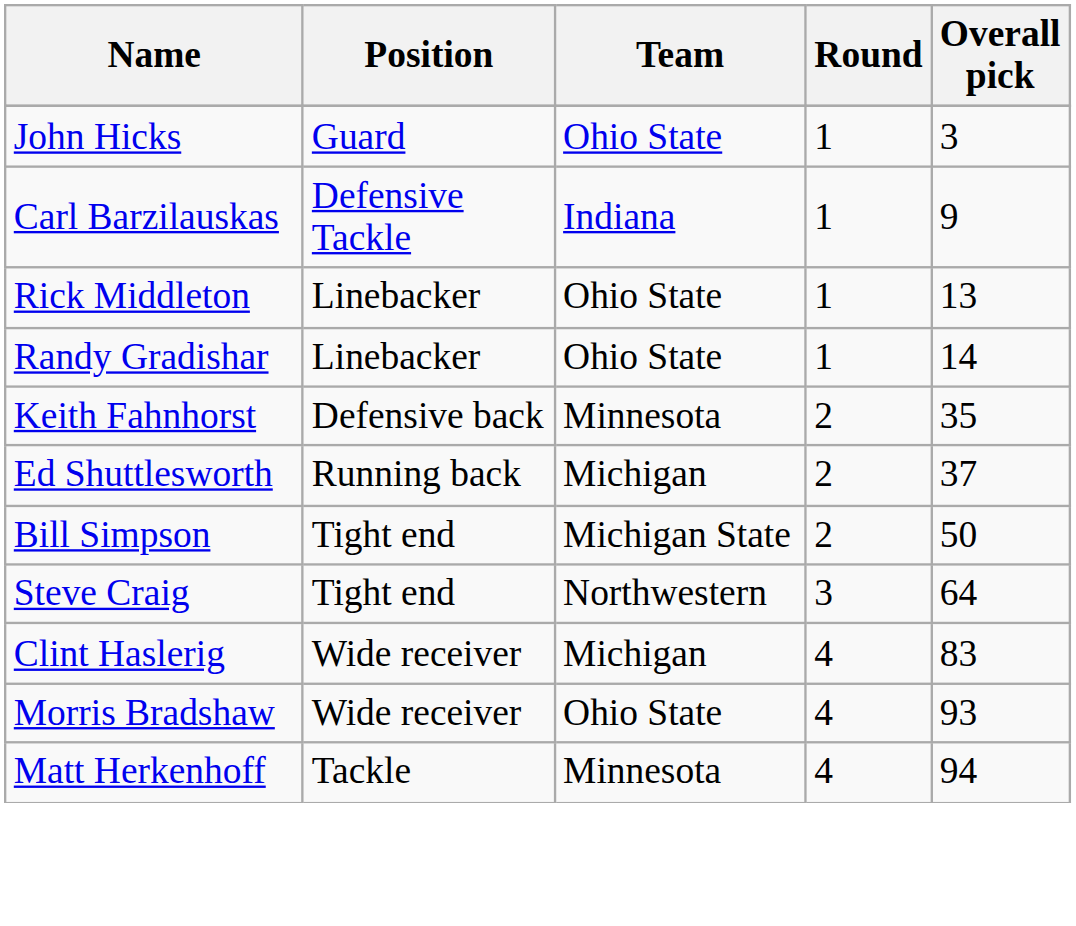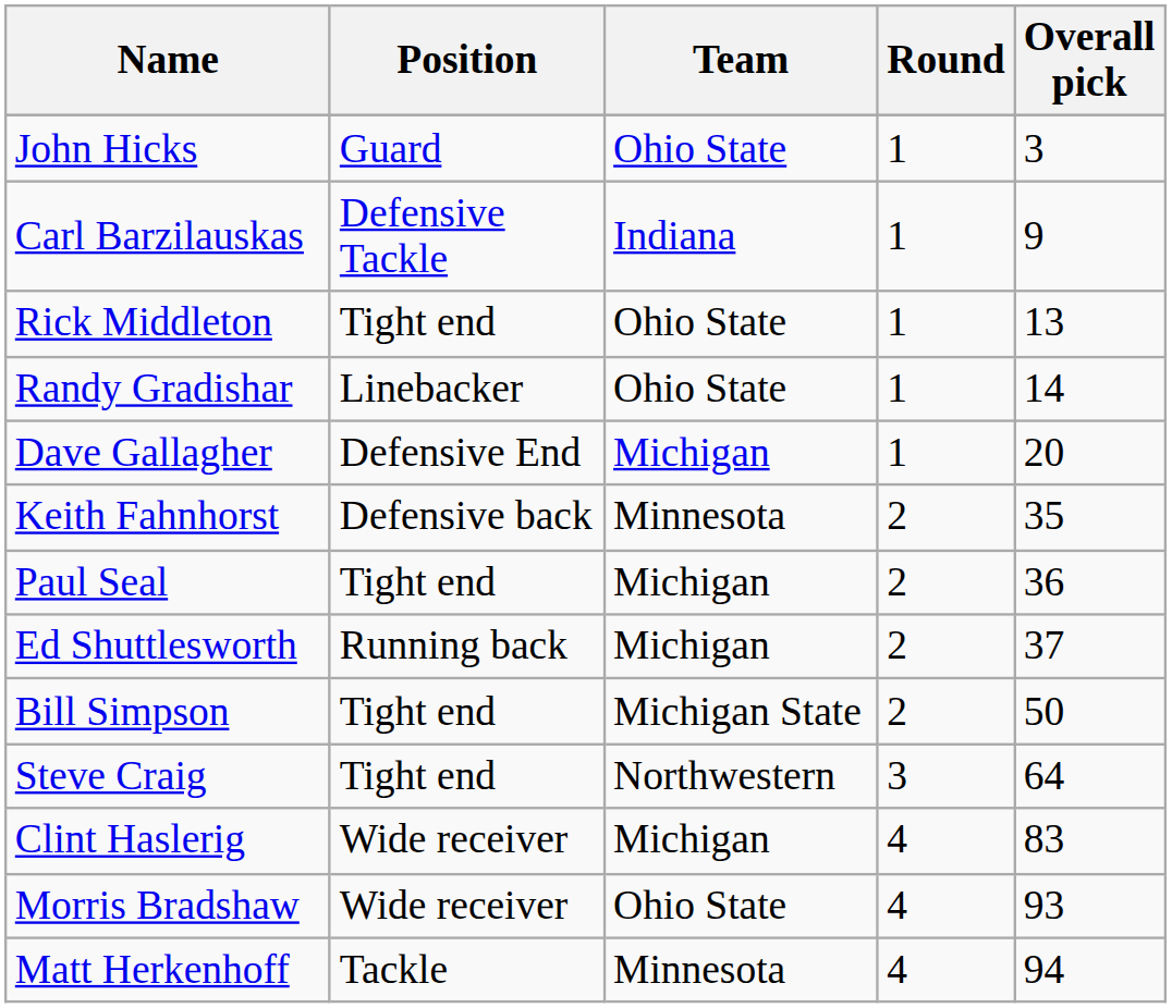Rick Middleton | Position: Linebacker -> Tight end
+ row: Dave Gallagher | Defensive End | Michigan | 1 | 20
+ row: Paul Seal | Tight end | Michigan | 2 | 36
